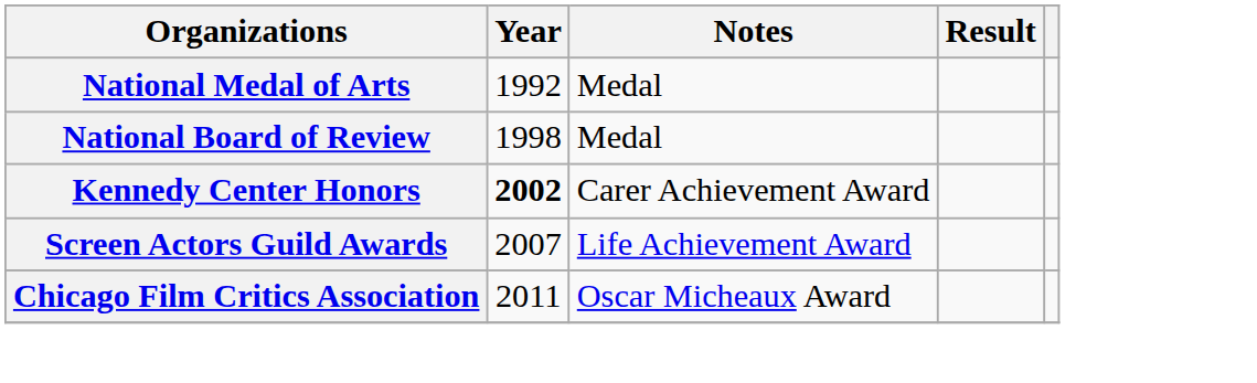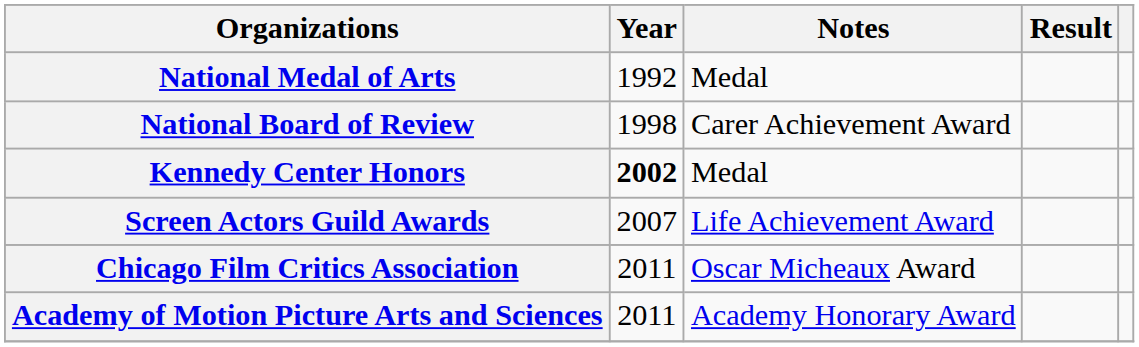National Board of Review | Notes: Medal -> Carer Achievement Award
Kennedy Center Honors | Notes: Carer Achievement Award -> Medal
+ row: Academy of Motion Picture Arts and Sciences | 2011 | Academy Honorary Award
